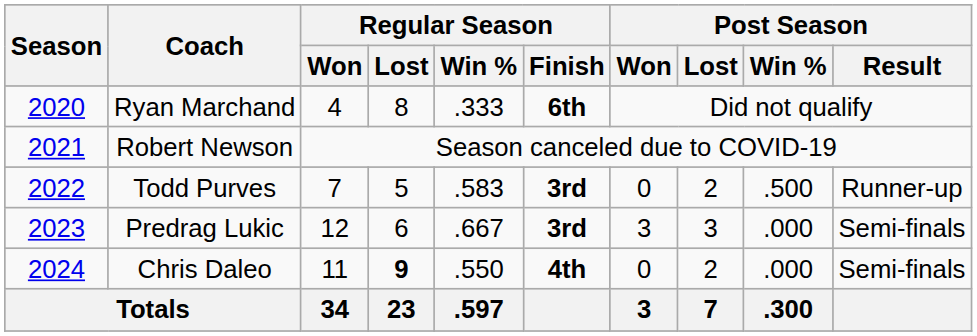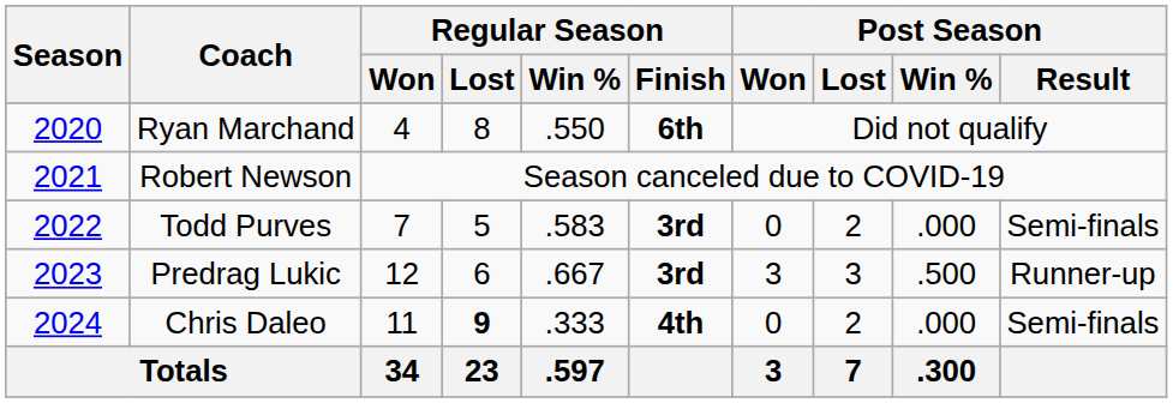Ryan Marchand | Regular Season / Win %: .333 -> .550
Todd Purves | Post Season / Win %: .500 -> .000
Todd Purves | Post Season / Result: Runner-up -> Semi-finals
Predrag Lukic | Post Season / Win %: .000 -> .500
Predrag Lukic | Post Season / Result: Semi-finals -> Runner-up
Chris Daleo | Regular Season / Win %: .550 -> .333
